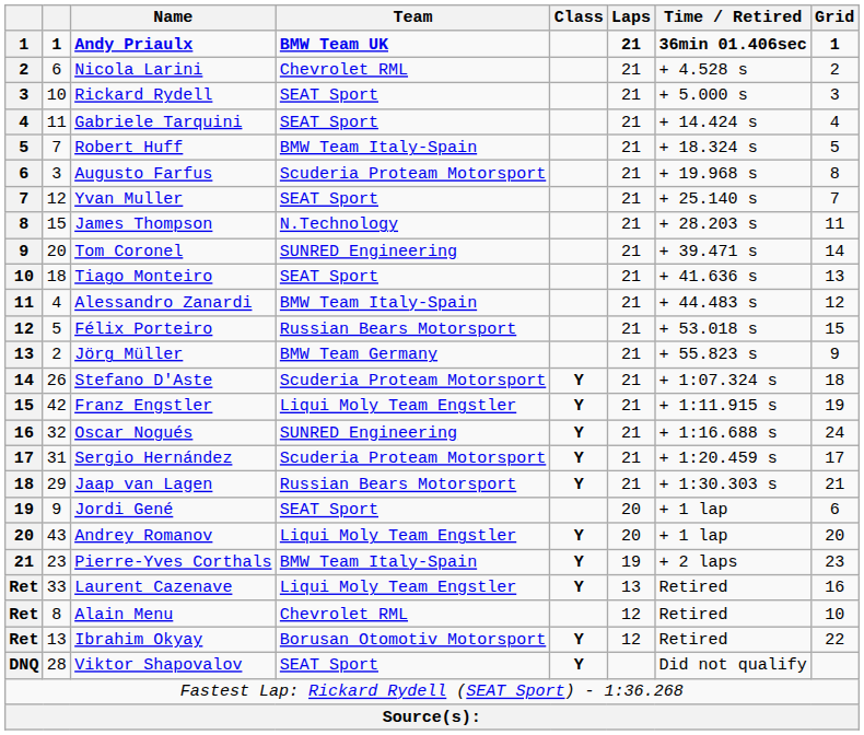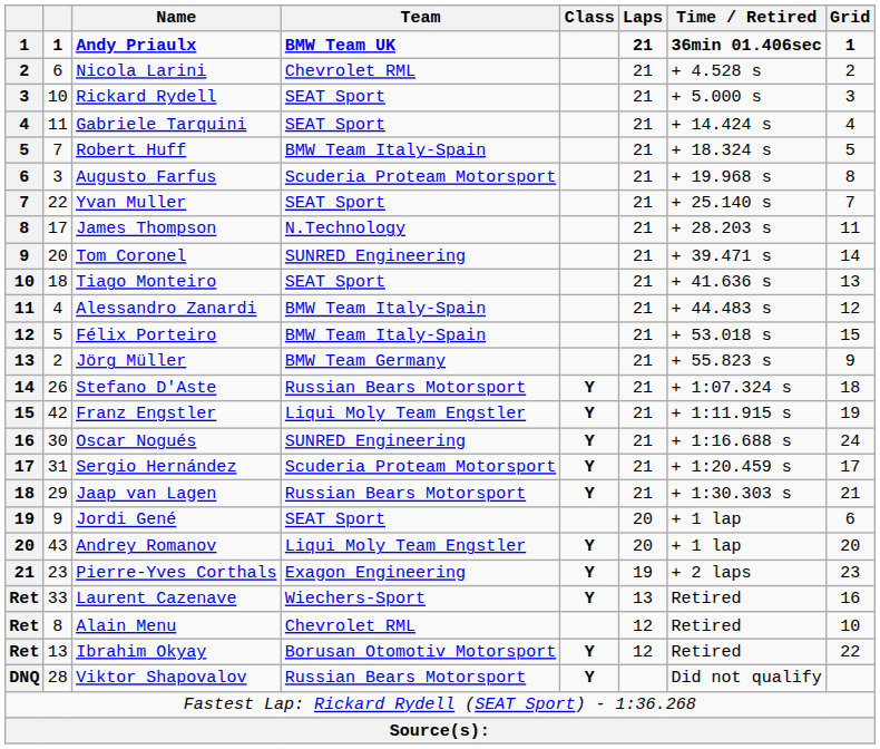Yvan Muller | column 2: 12 -> 22
James Thompson | column 2: 15 -> 17
Félix Porteiro | Team: Russian Bears Motorsport -> BMW Team Italy-Spain
Stefano D'Aste | Team: Scuderia Proteam Motorsport -> Russian Bears Motorsport
Oscar Nogués | column 2: 32 -> 30
Pierre-Yves Corthals | Team: BMW Team Italy-Spain -> Exagon Engineering
Laurent Cazenave | Team: Liqui Moly Team Engstler -> Wiechers-Sport
Viktor Shapovalov | Team: SEAT Sport -> Russian Bears Motorsport
